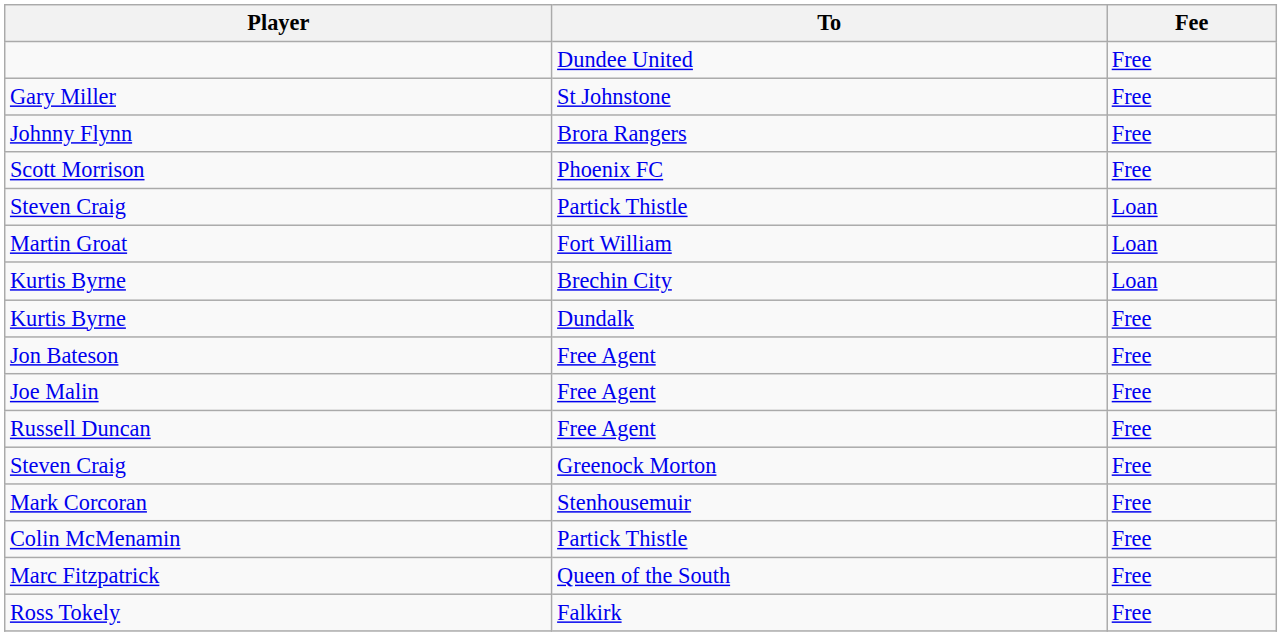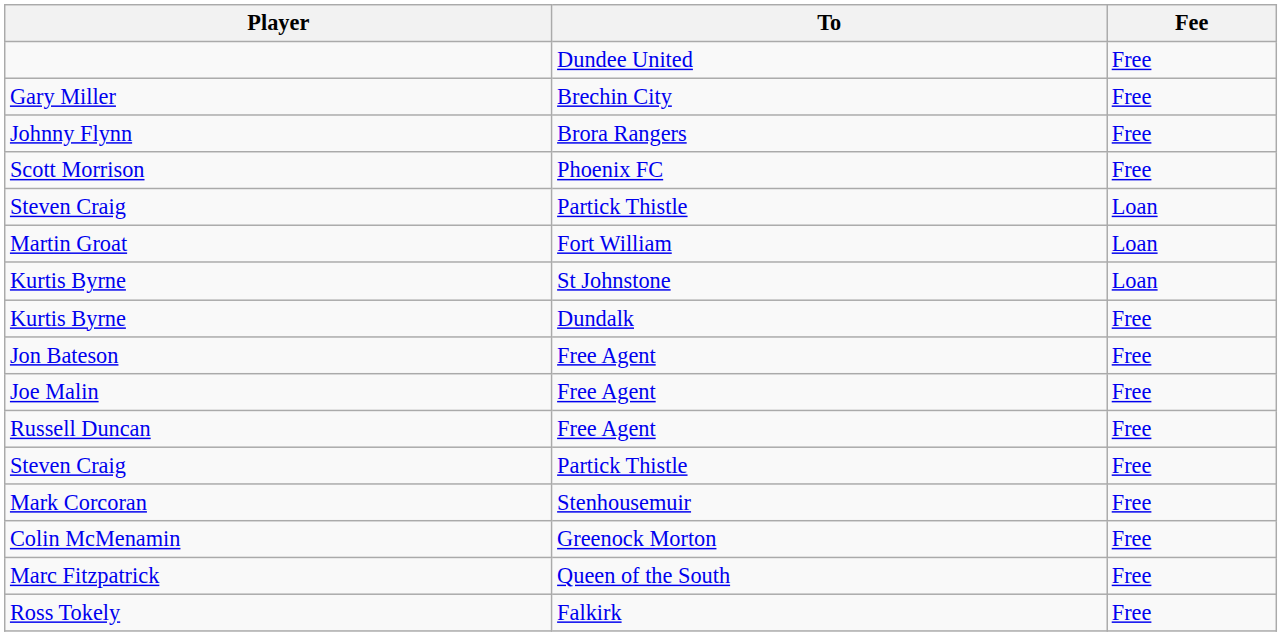Gary Miller | To: St Johnstone -> Brechin City
Kurtis Byrne / Loan | To: Brechin City -> St Johnstone
Steven Craig / Free | To: Greenock Morton -> Partick Thistle
Colin McMenamin | To: Partick Thistle -> Greenock Morton
